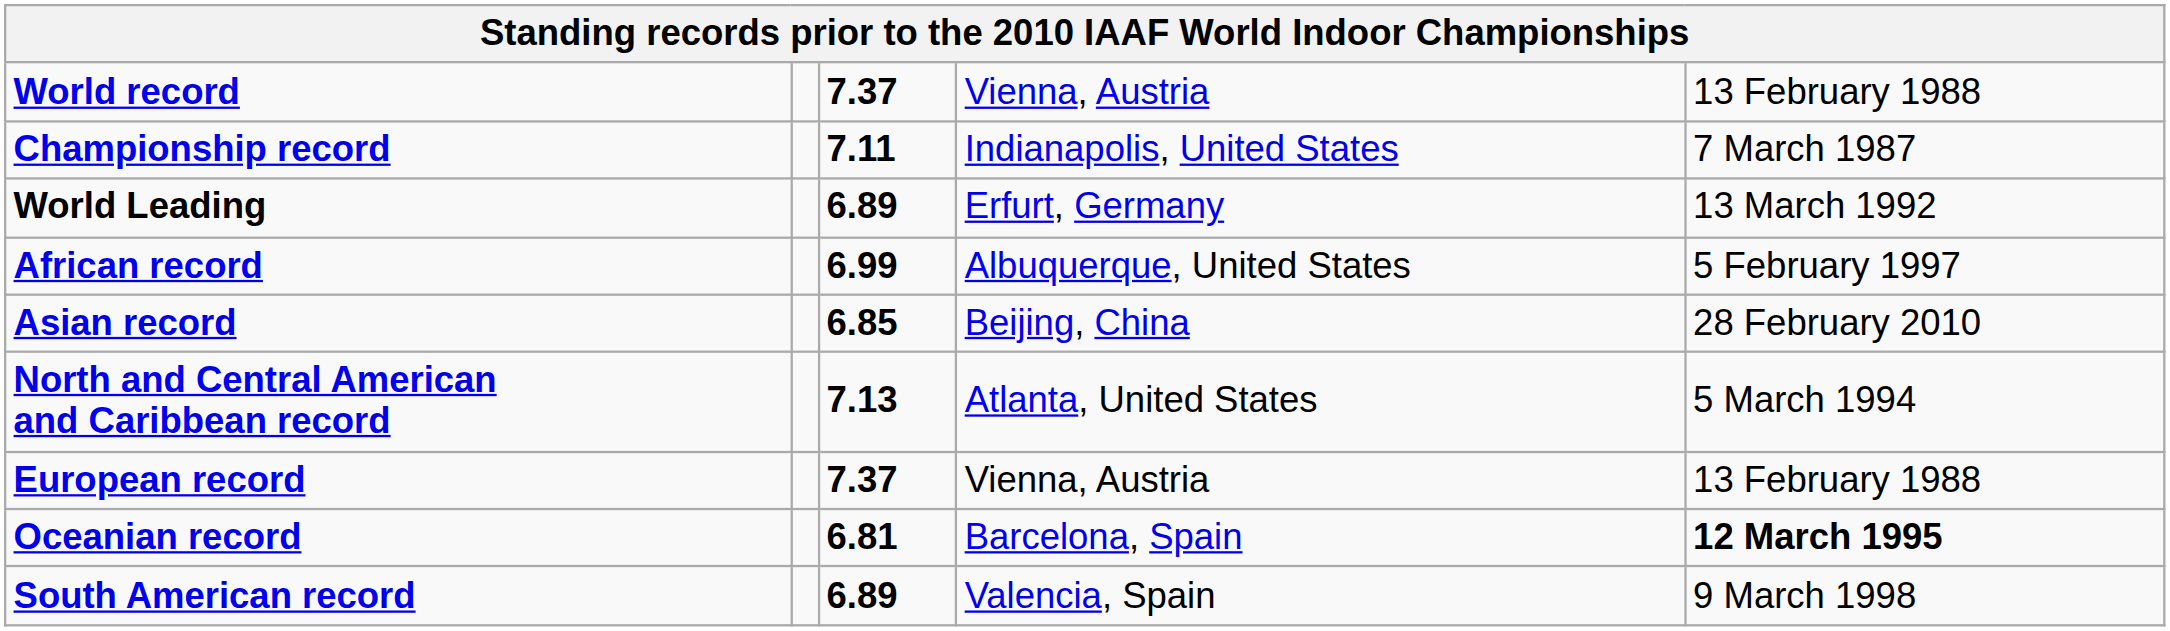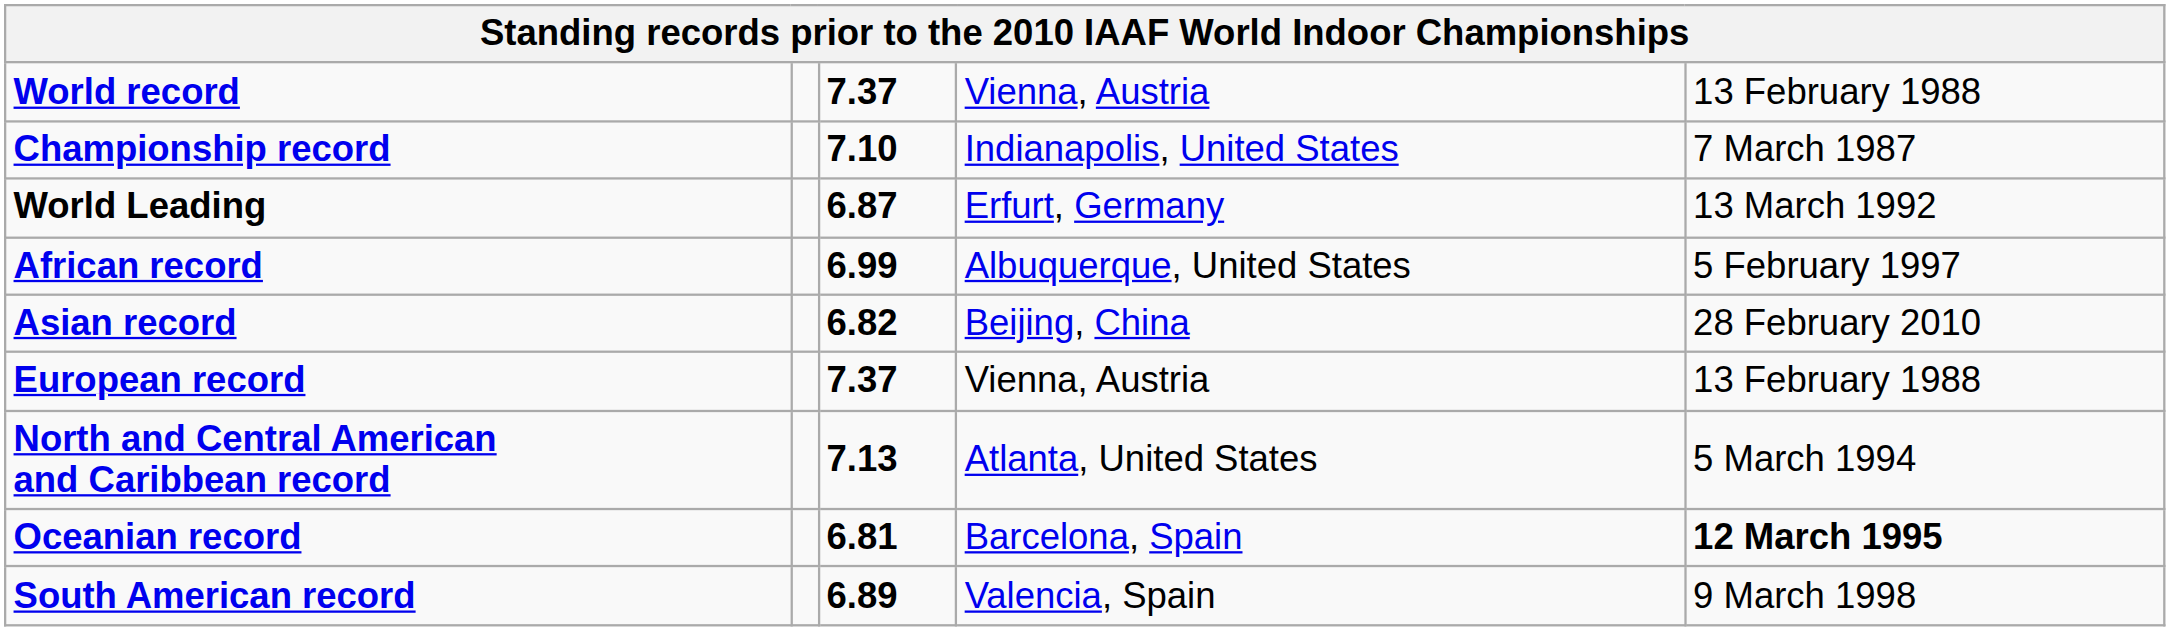Championship record | column 3: 7.11 -> 7.10
World Leading | column 3: 6.89 -> 6.87
Asian record | column 3: 6.85 -> 6.82
rows swapped: European record <-> North and Central American and Caribbean record
